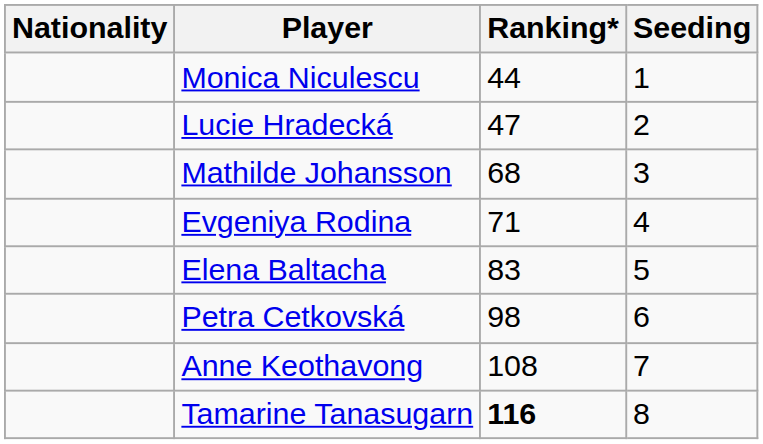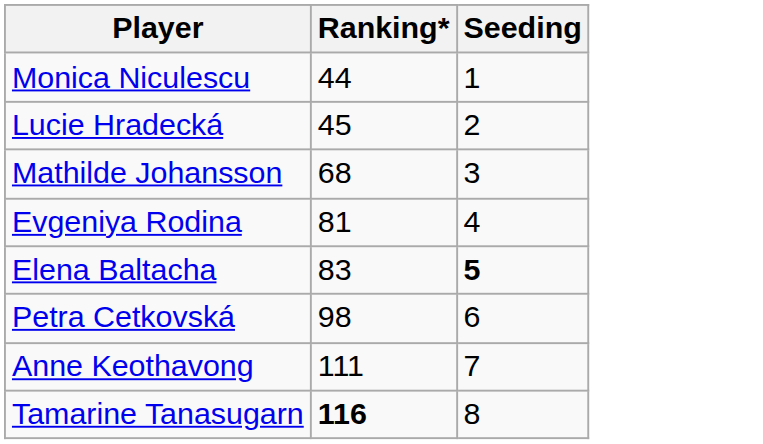- column: Nationality
Lucie Hradecká | Ranking*: 47 -> 45
Evgeniya Rodina | Ranking*: 71 -> 81
Elena Baltacha | Seeding: normal -> bold
Anne Keothavong | Ranking*: 108 -> 111
